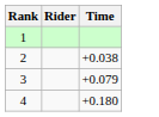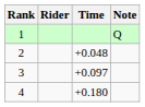+ column: Note | Q
2 | Time: +0.038 -> +0.048
3 | Time: +0.079 -> +0.097
